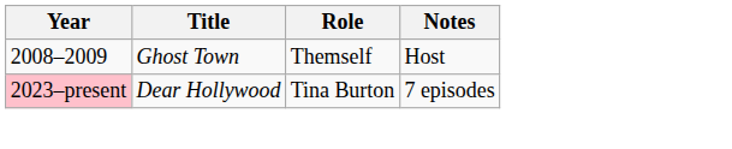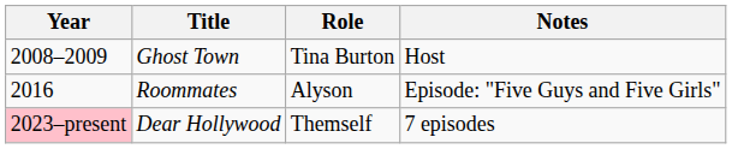Ghost Town | Role: Themself -> Tina Burton
+ row: 2016 | Roommates | Alyson | Episode: "Five Guys and Five Girls"
Dear Hollywood | Role: Tina Burton -> Themself
